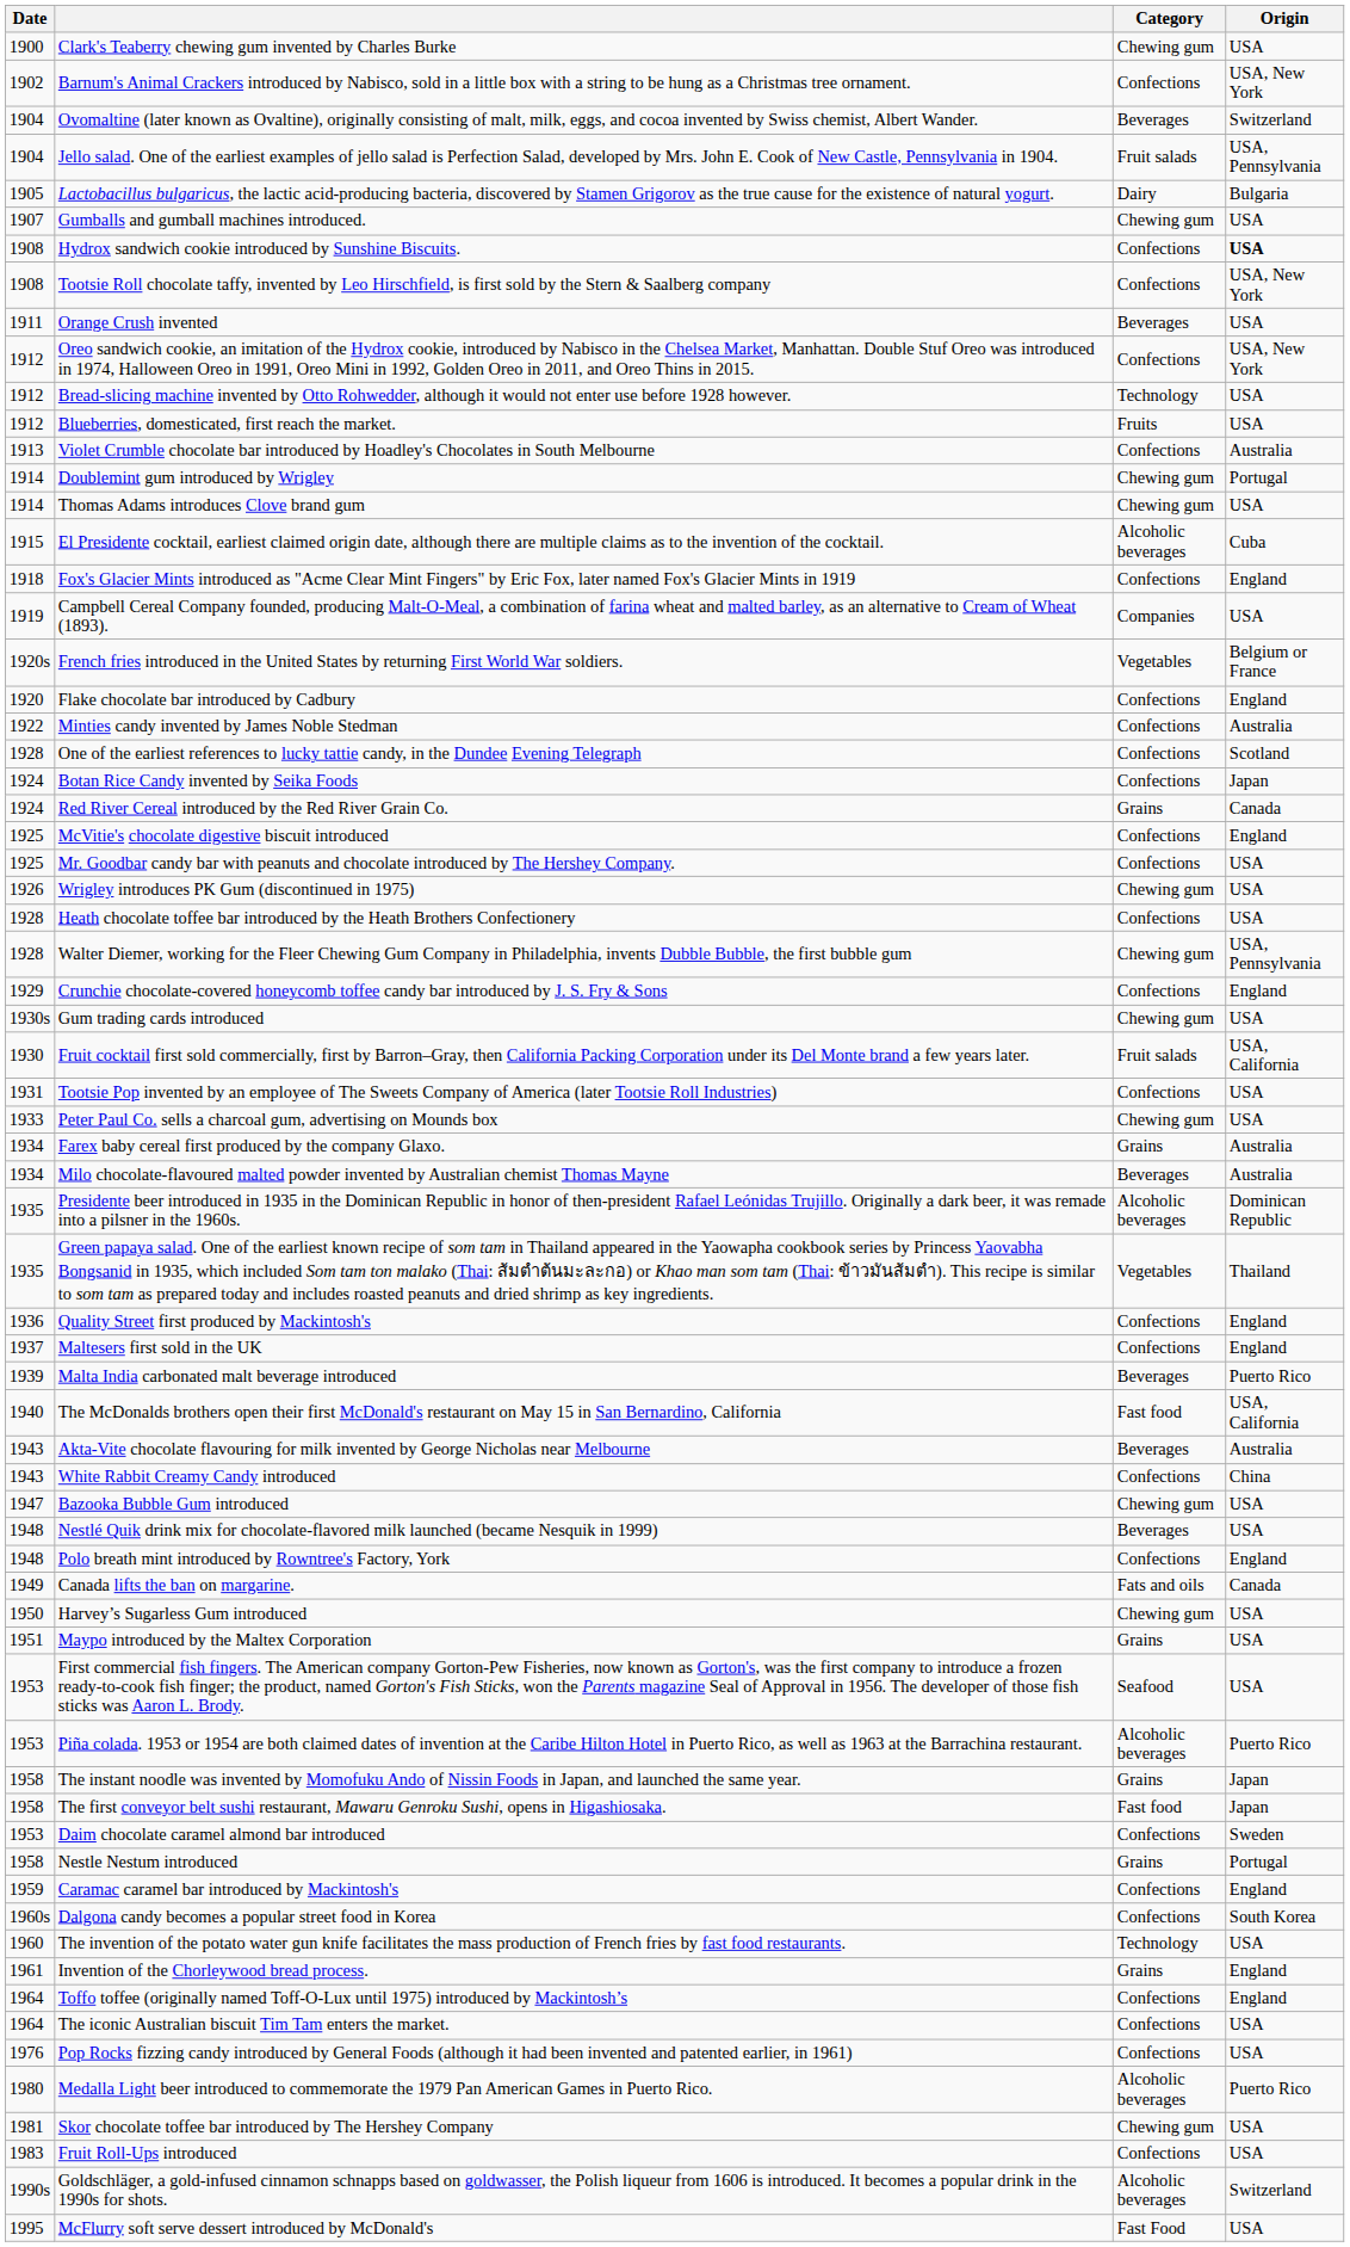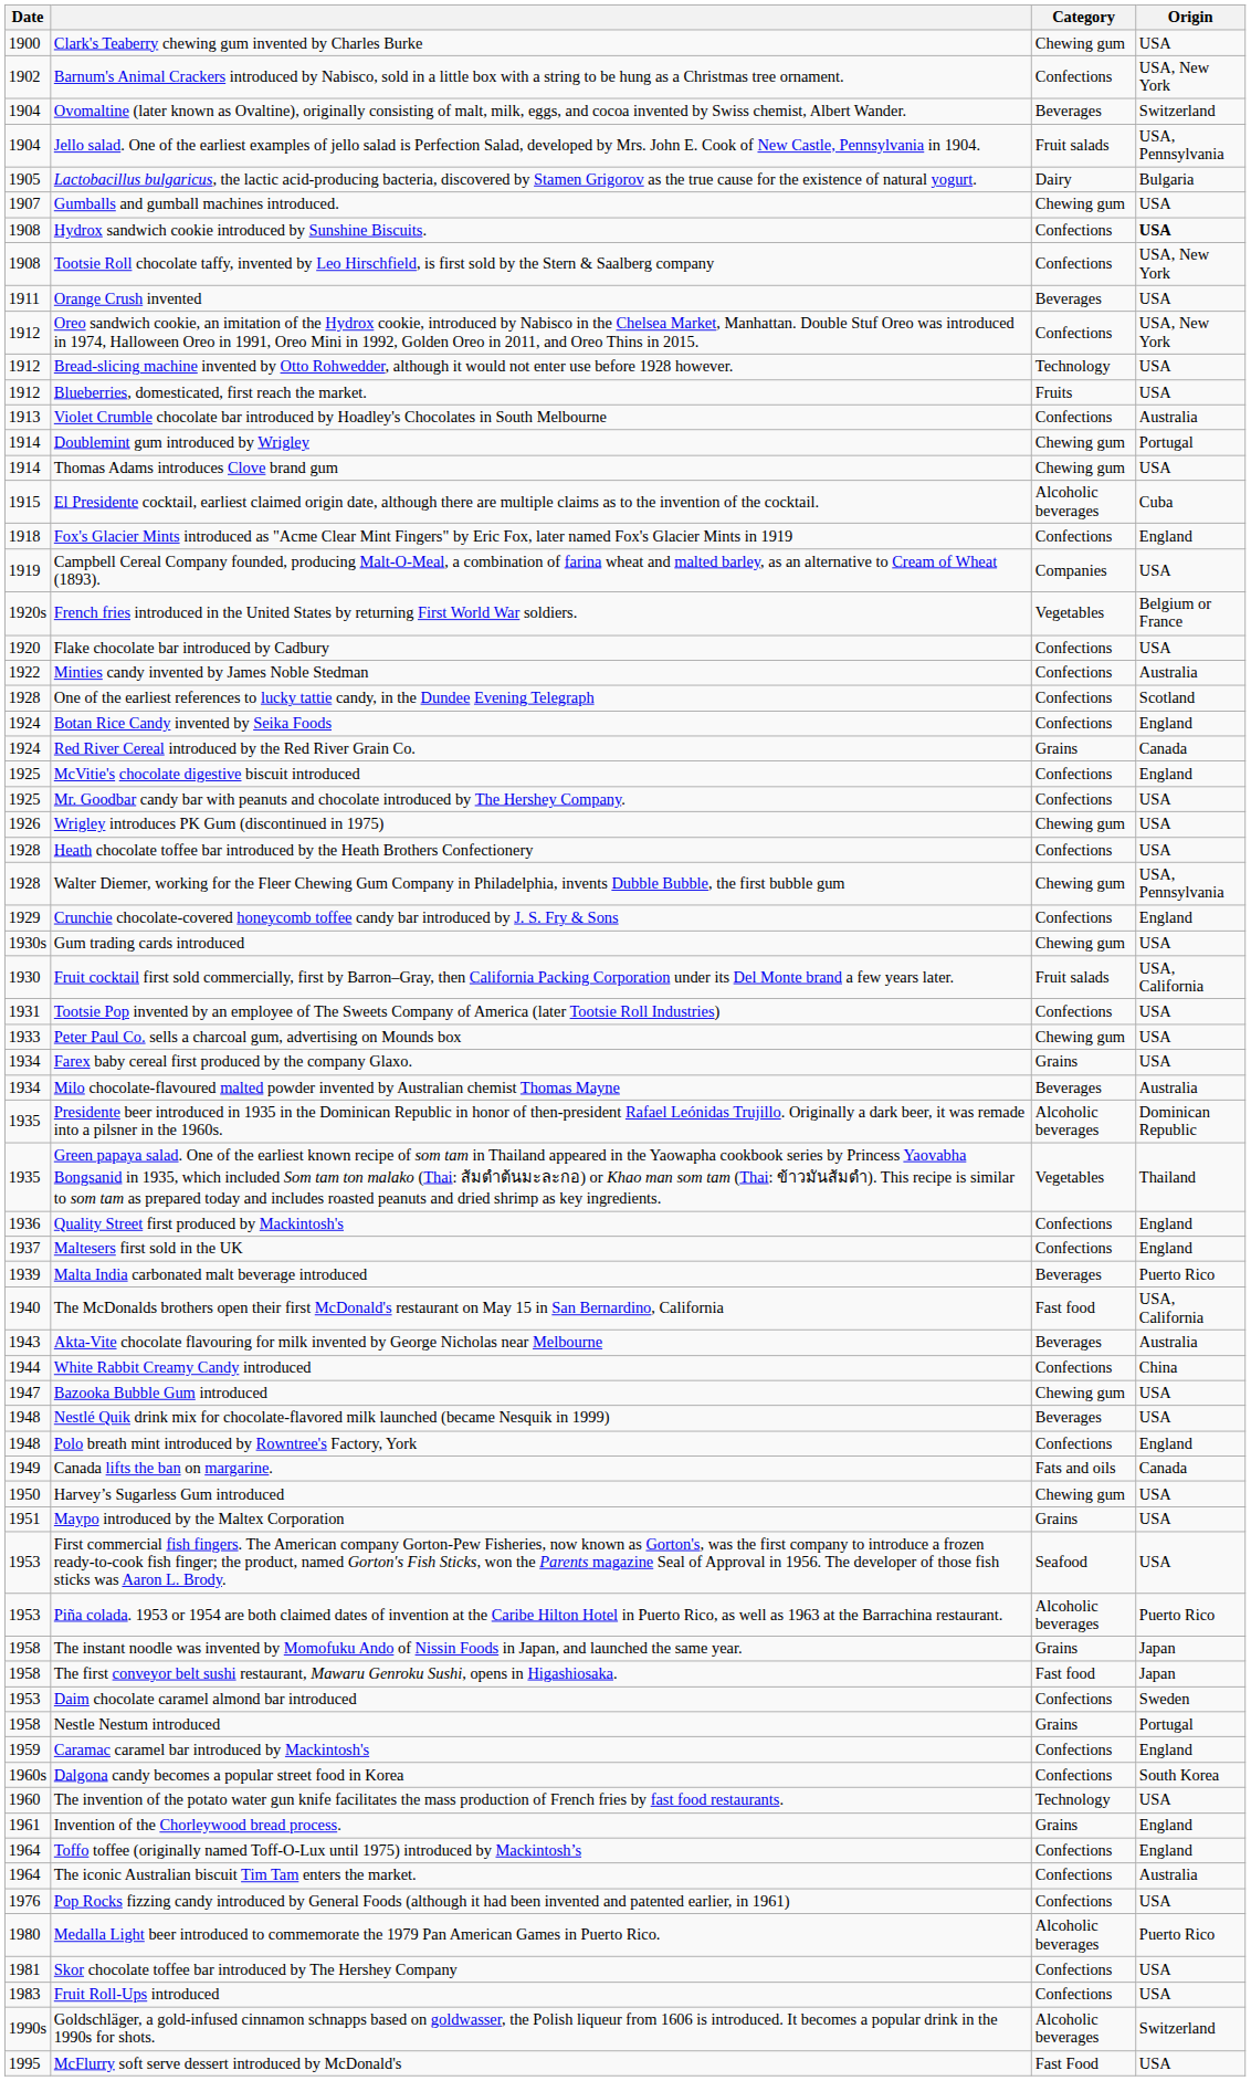Flake chocolate bar introduced by Cadbury | Origin: England -> USA
Botan Rice Candy invented by Seika Foods | Origin: Japan -> England
Farex baby cereal first produced by the company Glaxo. | Origin: Australia -> USA
White Rabbit Creamy Candy introduced | Date: 1943 -> 1944
The iconic Australian biscuit Tim Tam enters the market. | Origin: USA -> Australia
Skor chocolate toffee bar introduced by The Hershey Company | Category: Chewing gum -> Confections
